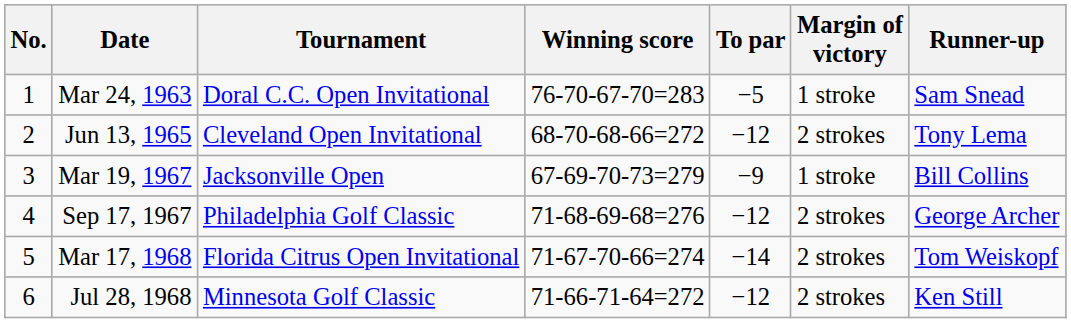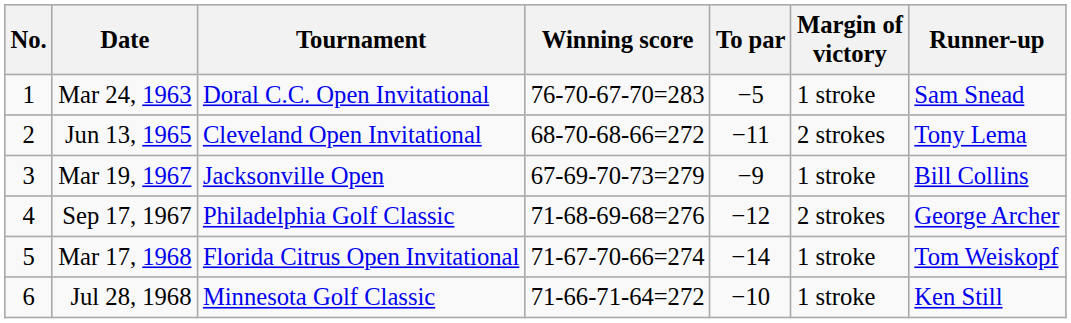Jun 13, 1965 | To par: −12 -> −11
Mar 17, 1968 | Margin of victory: 2 strokes -> 1 stroke
Jul 28, 1968 | To par: −12 -> −10
Jul 28, 1968 | Margin of victory: 2 strokes -> 1 stroke
